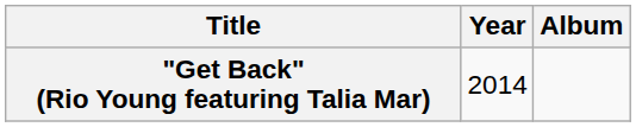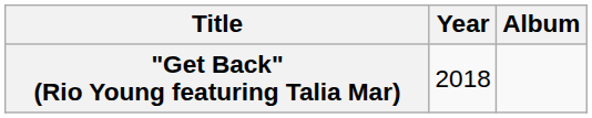"Get Back" (Rio Young featuring Talia Mar) | Year: 2014 -> 2018
